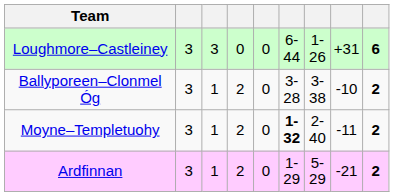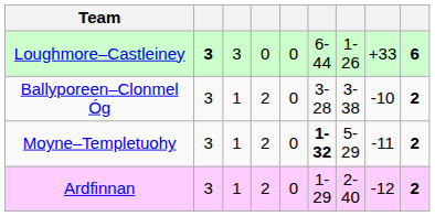Loughmore–Castleiney | column 2: normal -> bold
Loughmore–Castleiney | column 8: +31 -> +33
Moyne–Templetuohy | column 7: 2-40 -> 5-29
Ardfinnan | column 7: 5-29 -> 2-40
Ardfinnan | column 8: -21 -> -12
